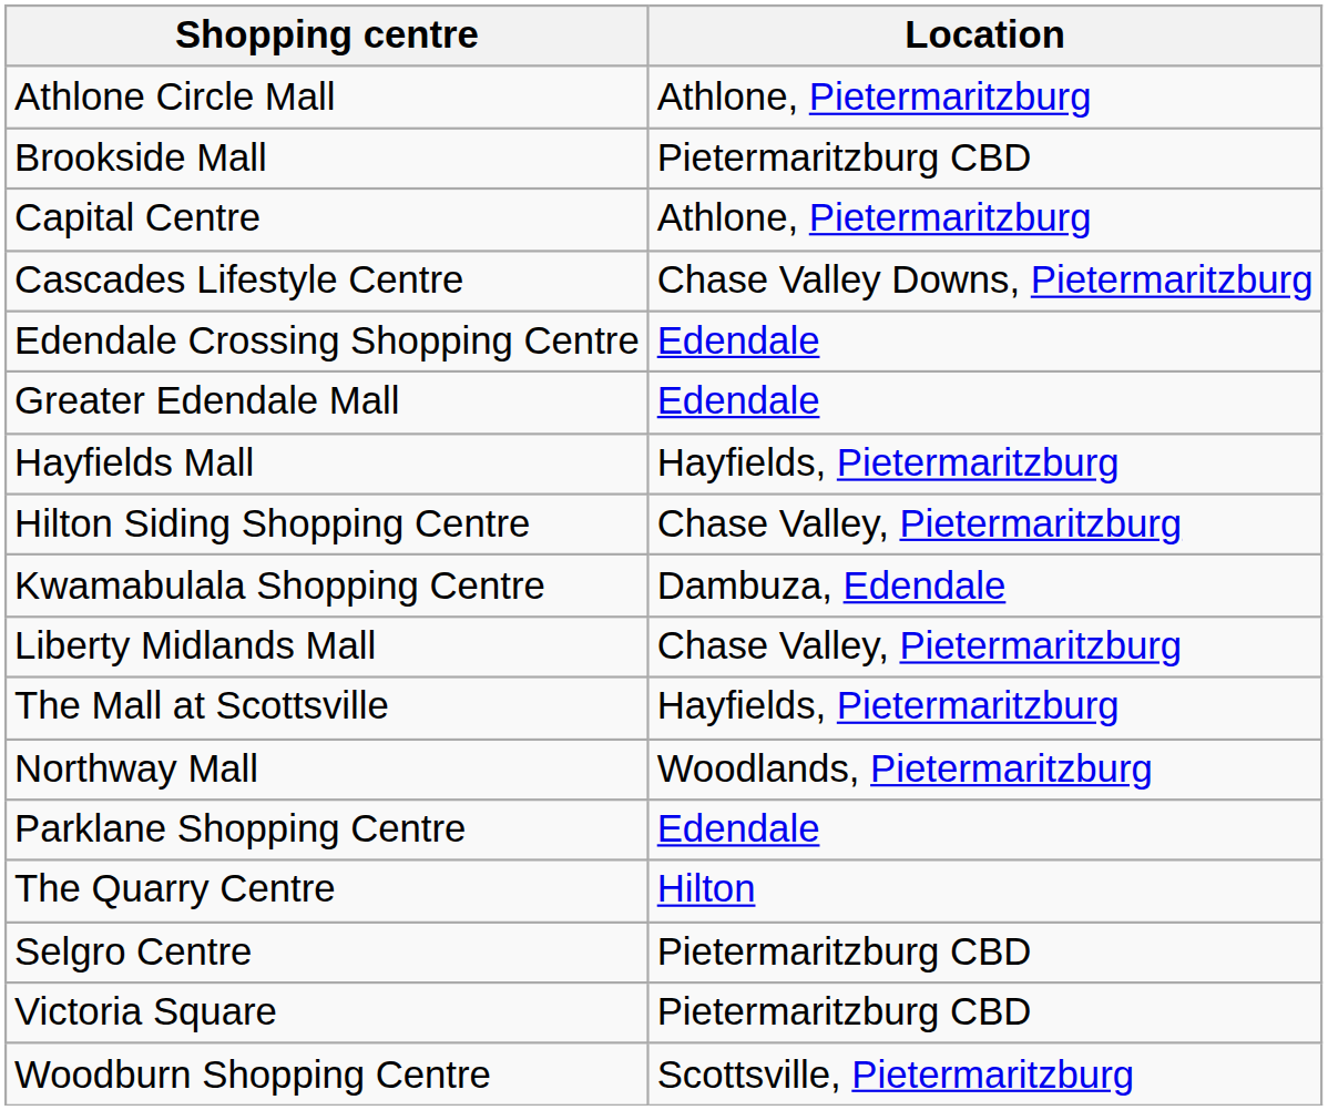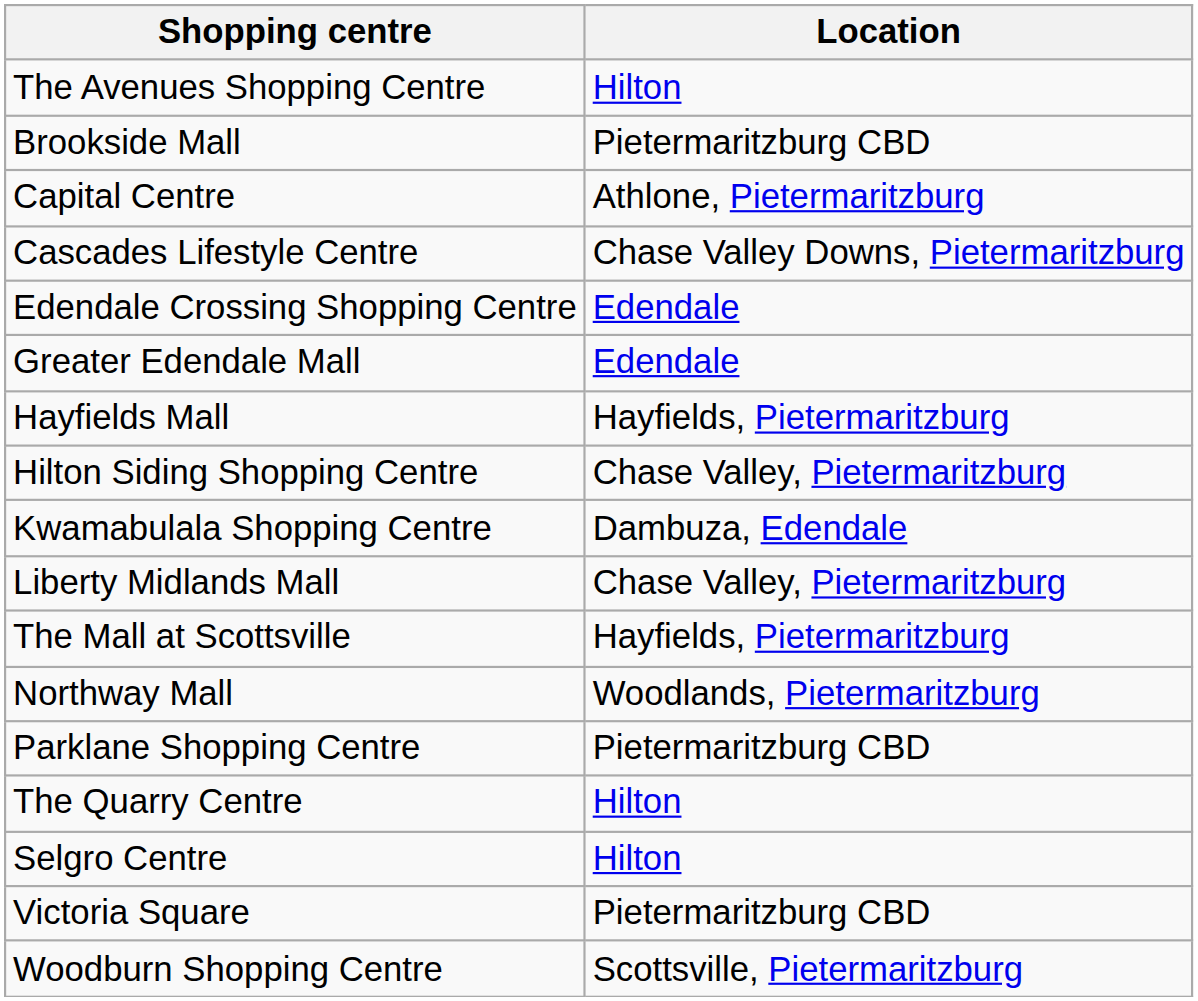- row: Athlone Circle Mall | Athlone, Pietermaritzburg
+ row: The Avenues Shopping Centre | Hilton
Parklane Shopping Centre | Location: Edendale -> Pietermaritzburg CBD
Selgro Centre | Location: Pietermaritzburg CBD -> Hilton
